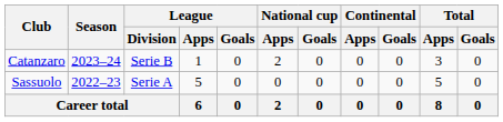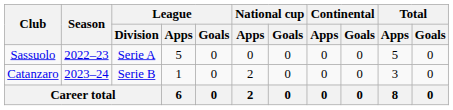rows swapped: Sassuolo <-> Catanzaro
